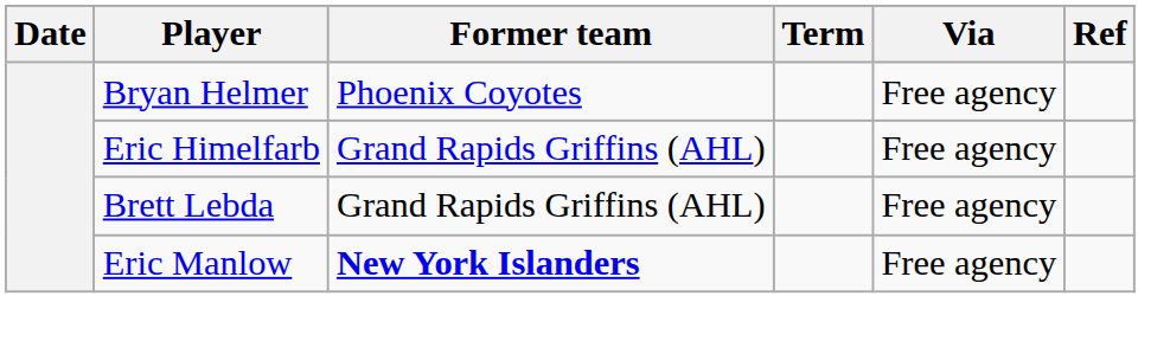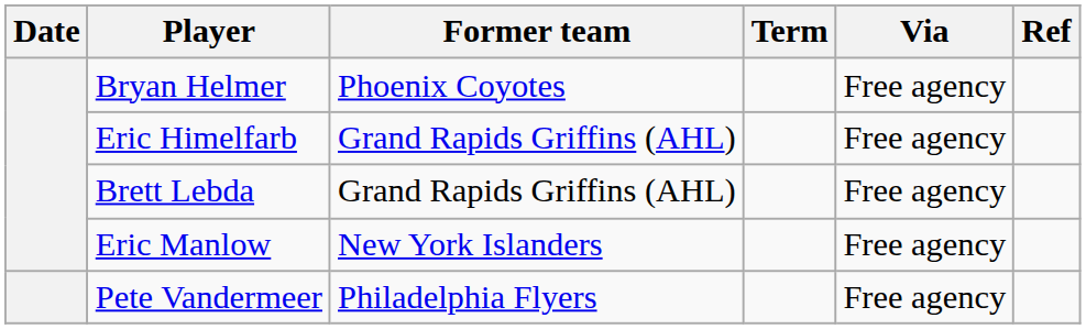Eric Manlow | Former team: bold -> normal
+ row: Pete Vandermeer | Philadelphia Flyers | Free agency
